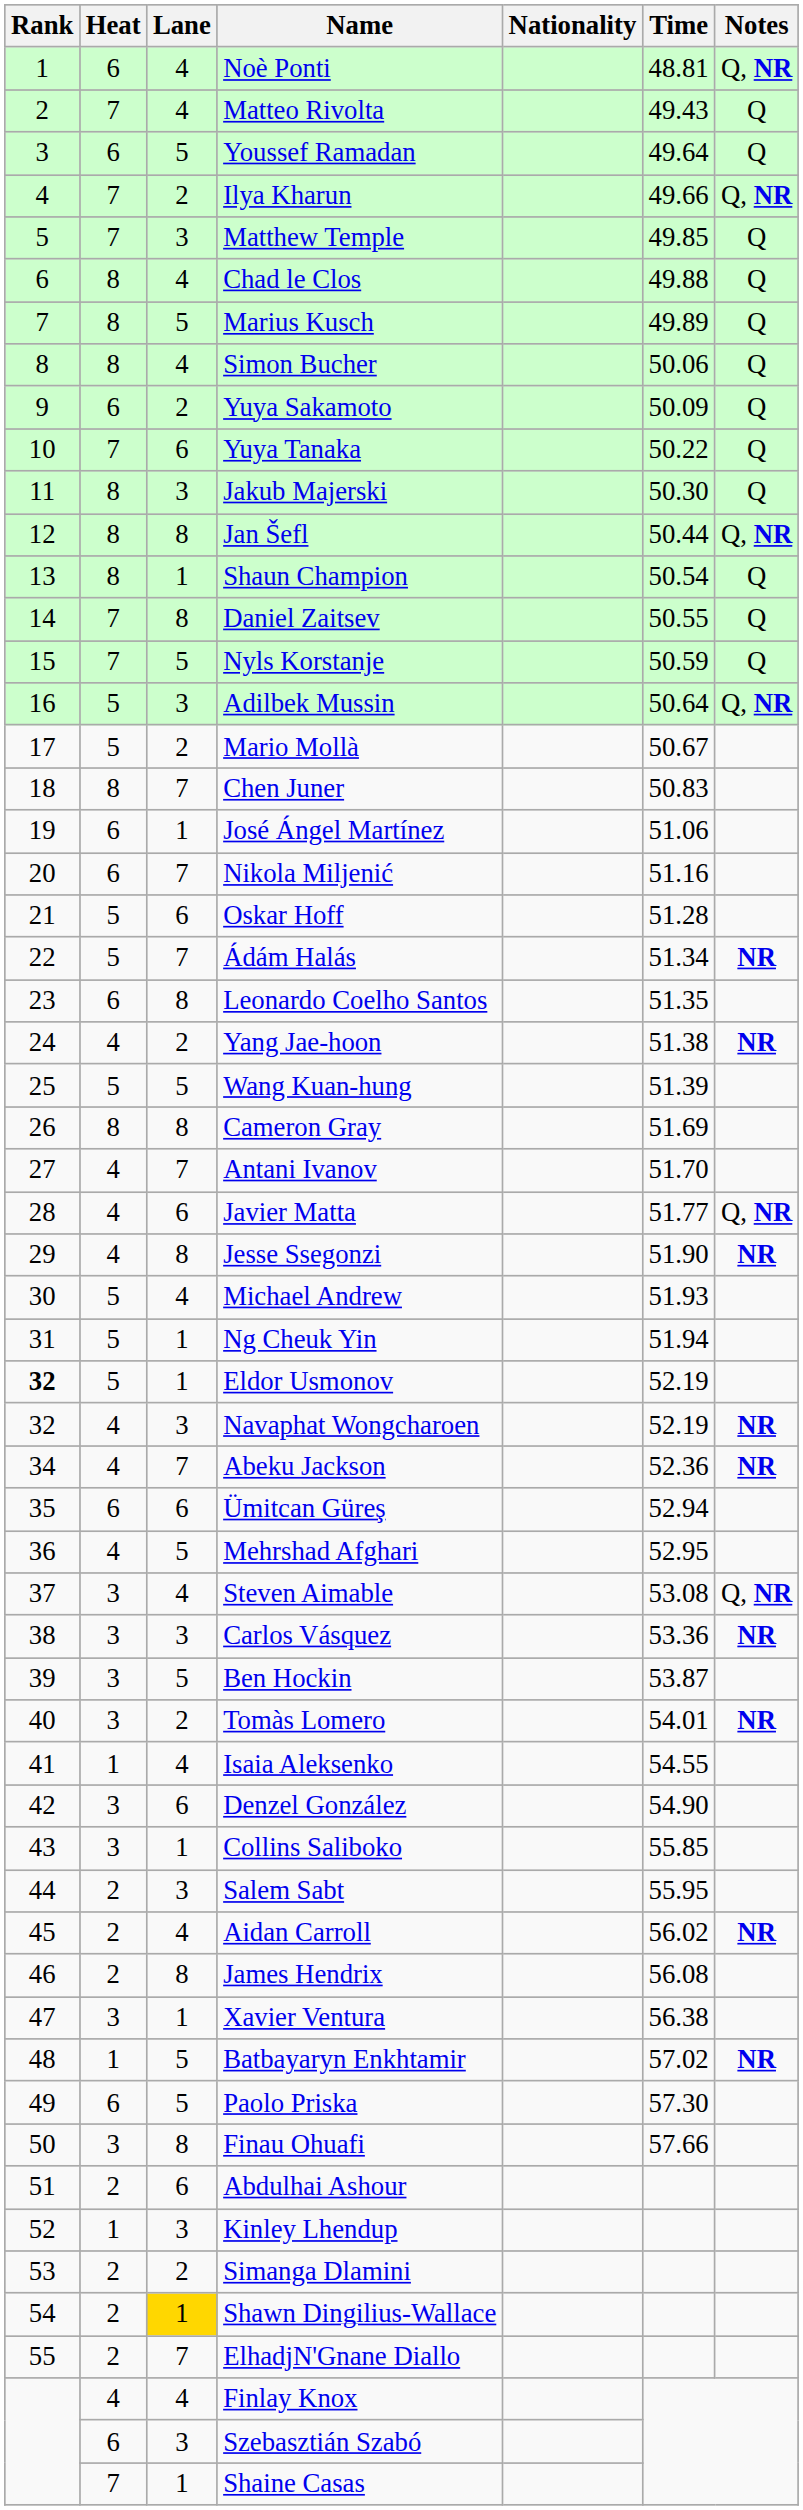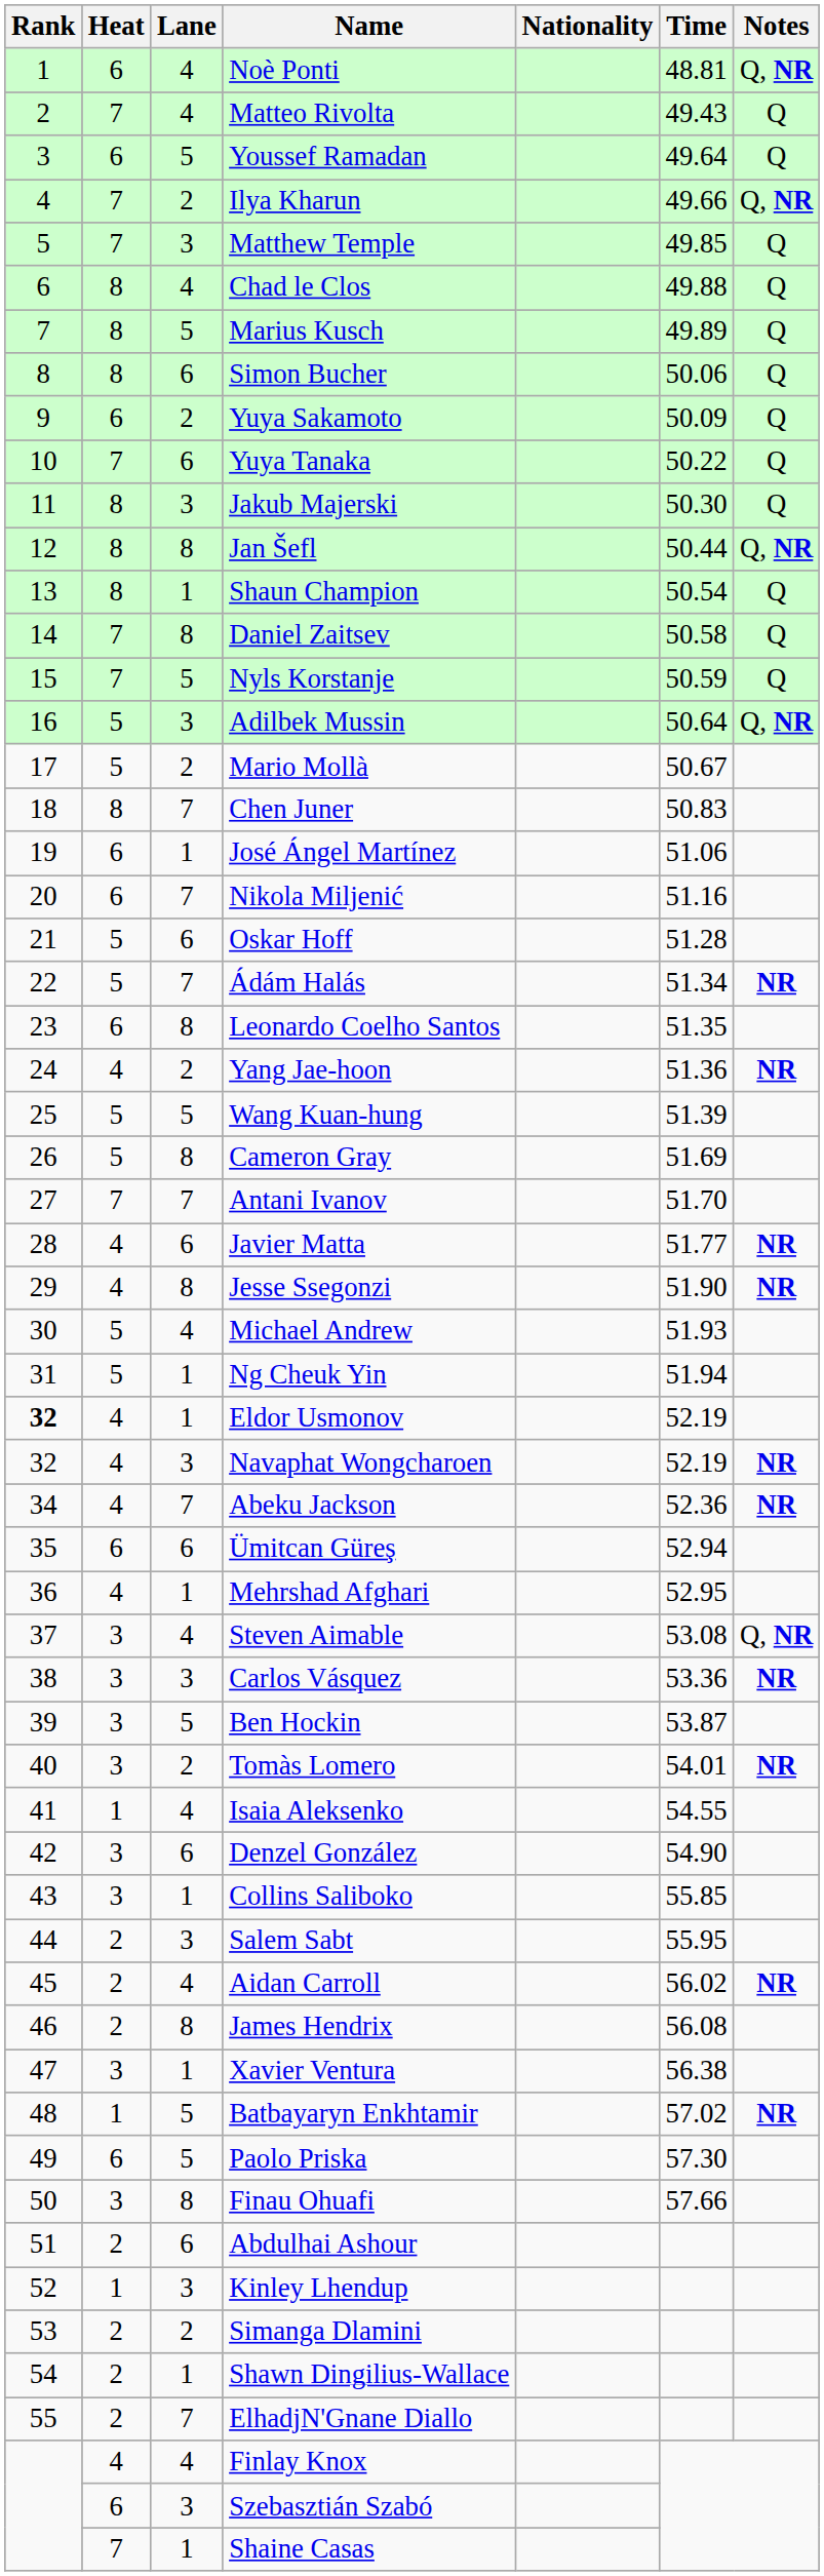Simon Bucher | Lane: 4 -> 6
Daniel Zaitsev | Time: 50.55 -> 50.58
Yang Jae-hoon | Time: 51.38 -> 51.36
Cameron Gray | Heat: 8 -> 5
Antani Ivanov | Heat: 4 -> 7
Javier Matta | Notes: Q, NR -> NR
Eldor Usmonov | Heat: 5 -> 4
Mehrshad Afghari | Lane: 5 -> 1
Shawn Dingilius-Wallace | Lane: gold background -> no background
